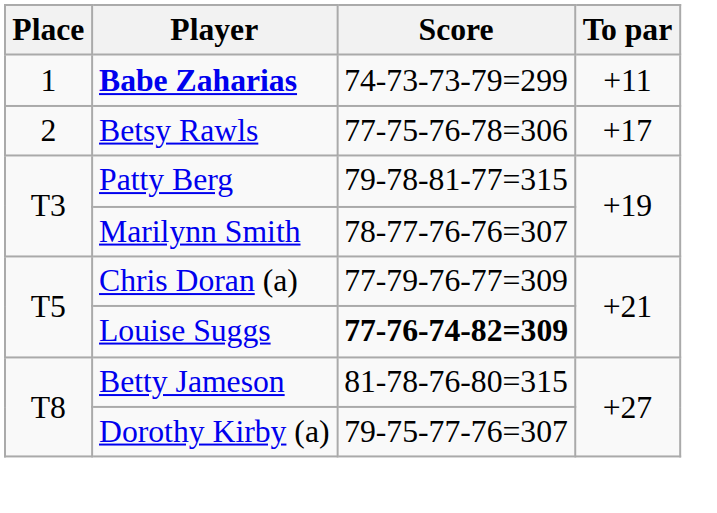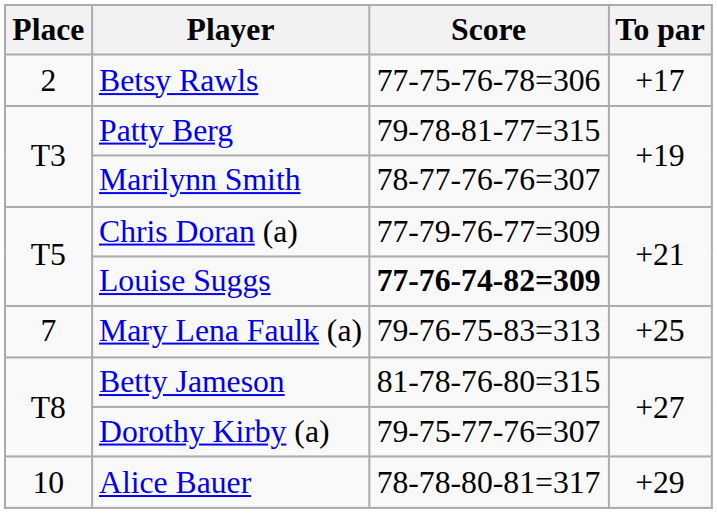- row: 1 | Babe Zaharias | 74-73-73-79=299 | +11
+ row: 7 | Mary Lena Faulk (a) | 79-76-75-83=313 | +25
+ row: 10 | Alice Bauer | 78-78-80-81=317 | +29
